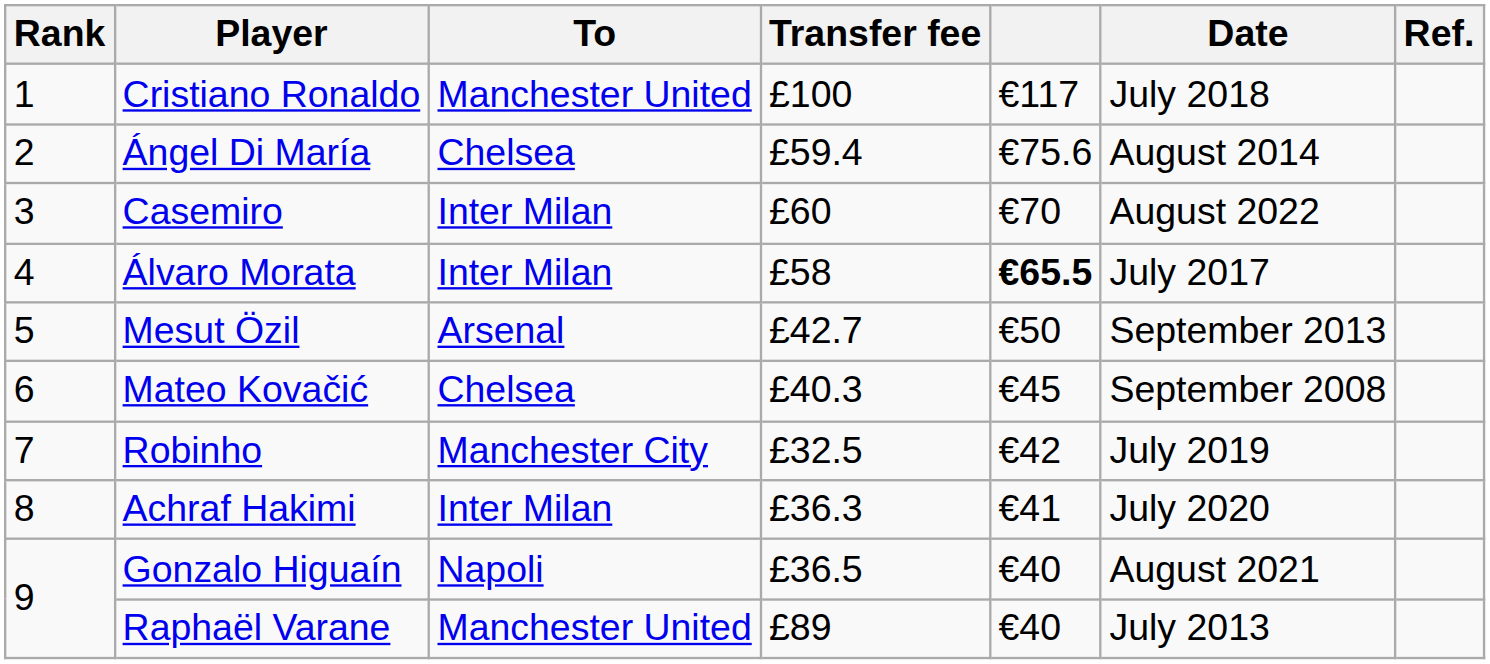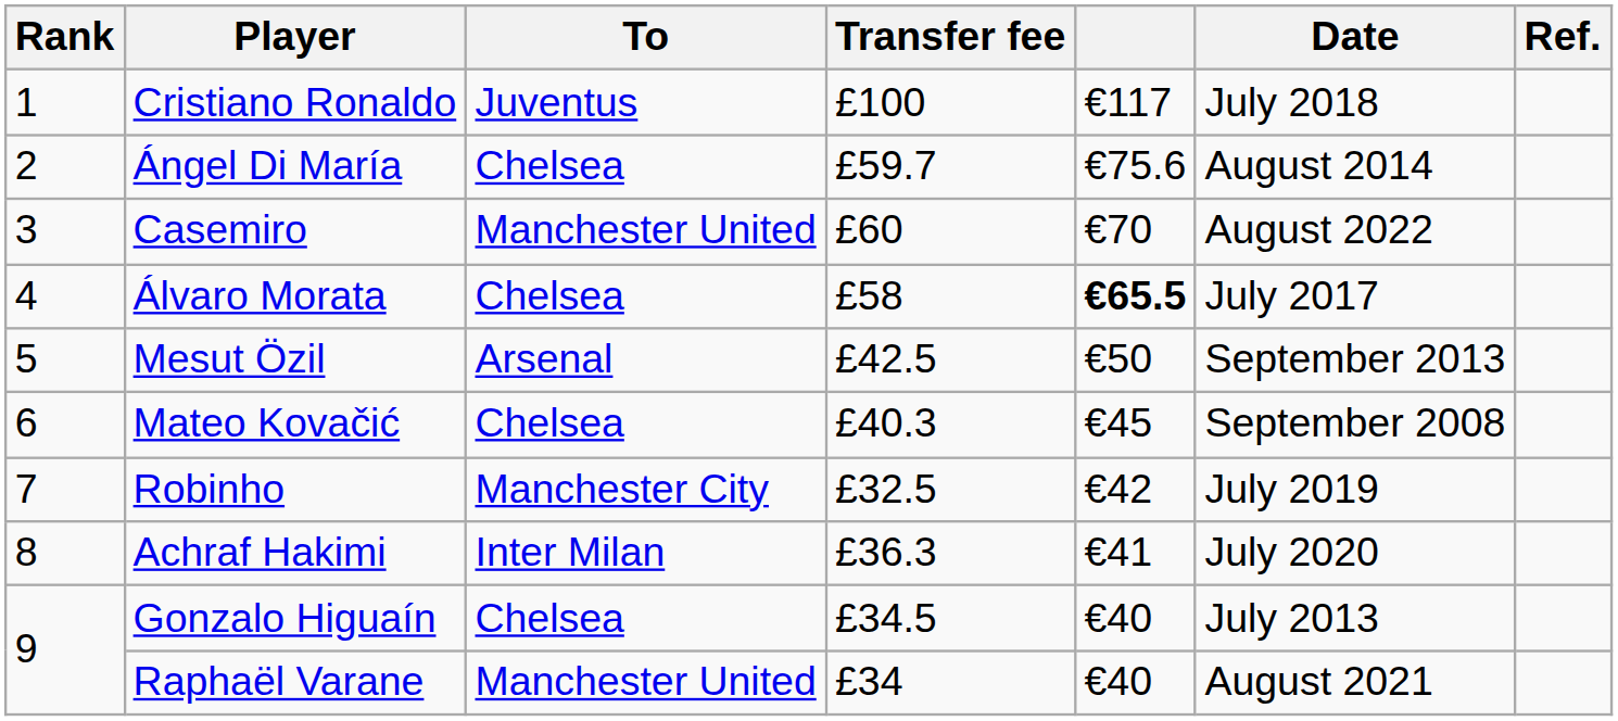Cristiano Ronaldo | To: Manchester United -> Juventus
Ángel Di María | Transfer fee: £59.4 -> £59.7
Casemiro | To: Inter Milan -> Manchester United
Álvaro Morata | To: Inter Milan -> Chelsea
Mesut Özil | Transfer fee: £42.7 -> £42.5
Gonzalo Higuaín | To: Napoli -> Chelsea
Gonzalo Higuaín | Transfer fee: £36.5 -> £34.5
Gonzalo Higuaín | Date: August 2021 -> July 2013
Raphaël Varane | Transfer fee: £89 -> £34
Raphaël Varane | Date: July 2013 -> August 2021
